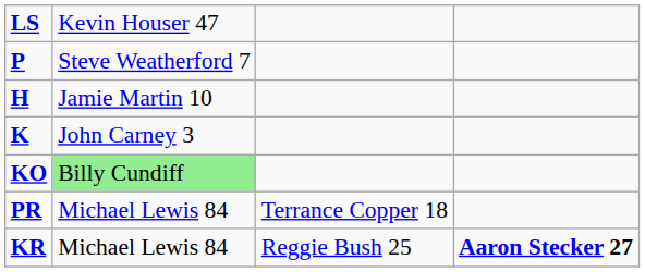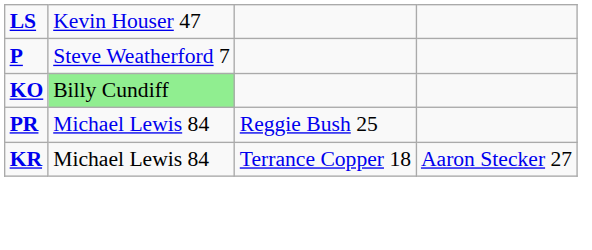- row: H | Jamie Martin 10
- row: K | John Carney 3
PR | column 3: Terrance Copper 18 -> Reggie Bush 25
KR | column 3: Reggie Bush 25 -> Terrance Copper 18
KR | column 4: bold -> normal
